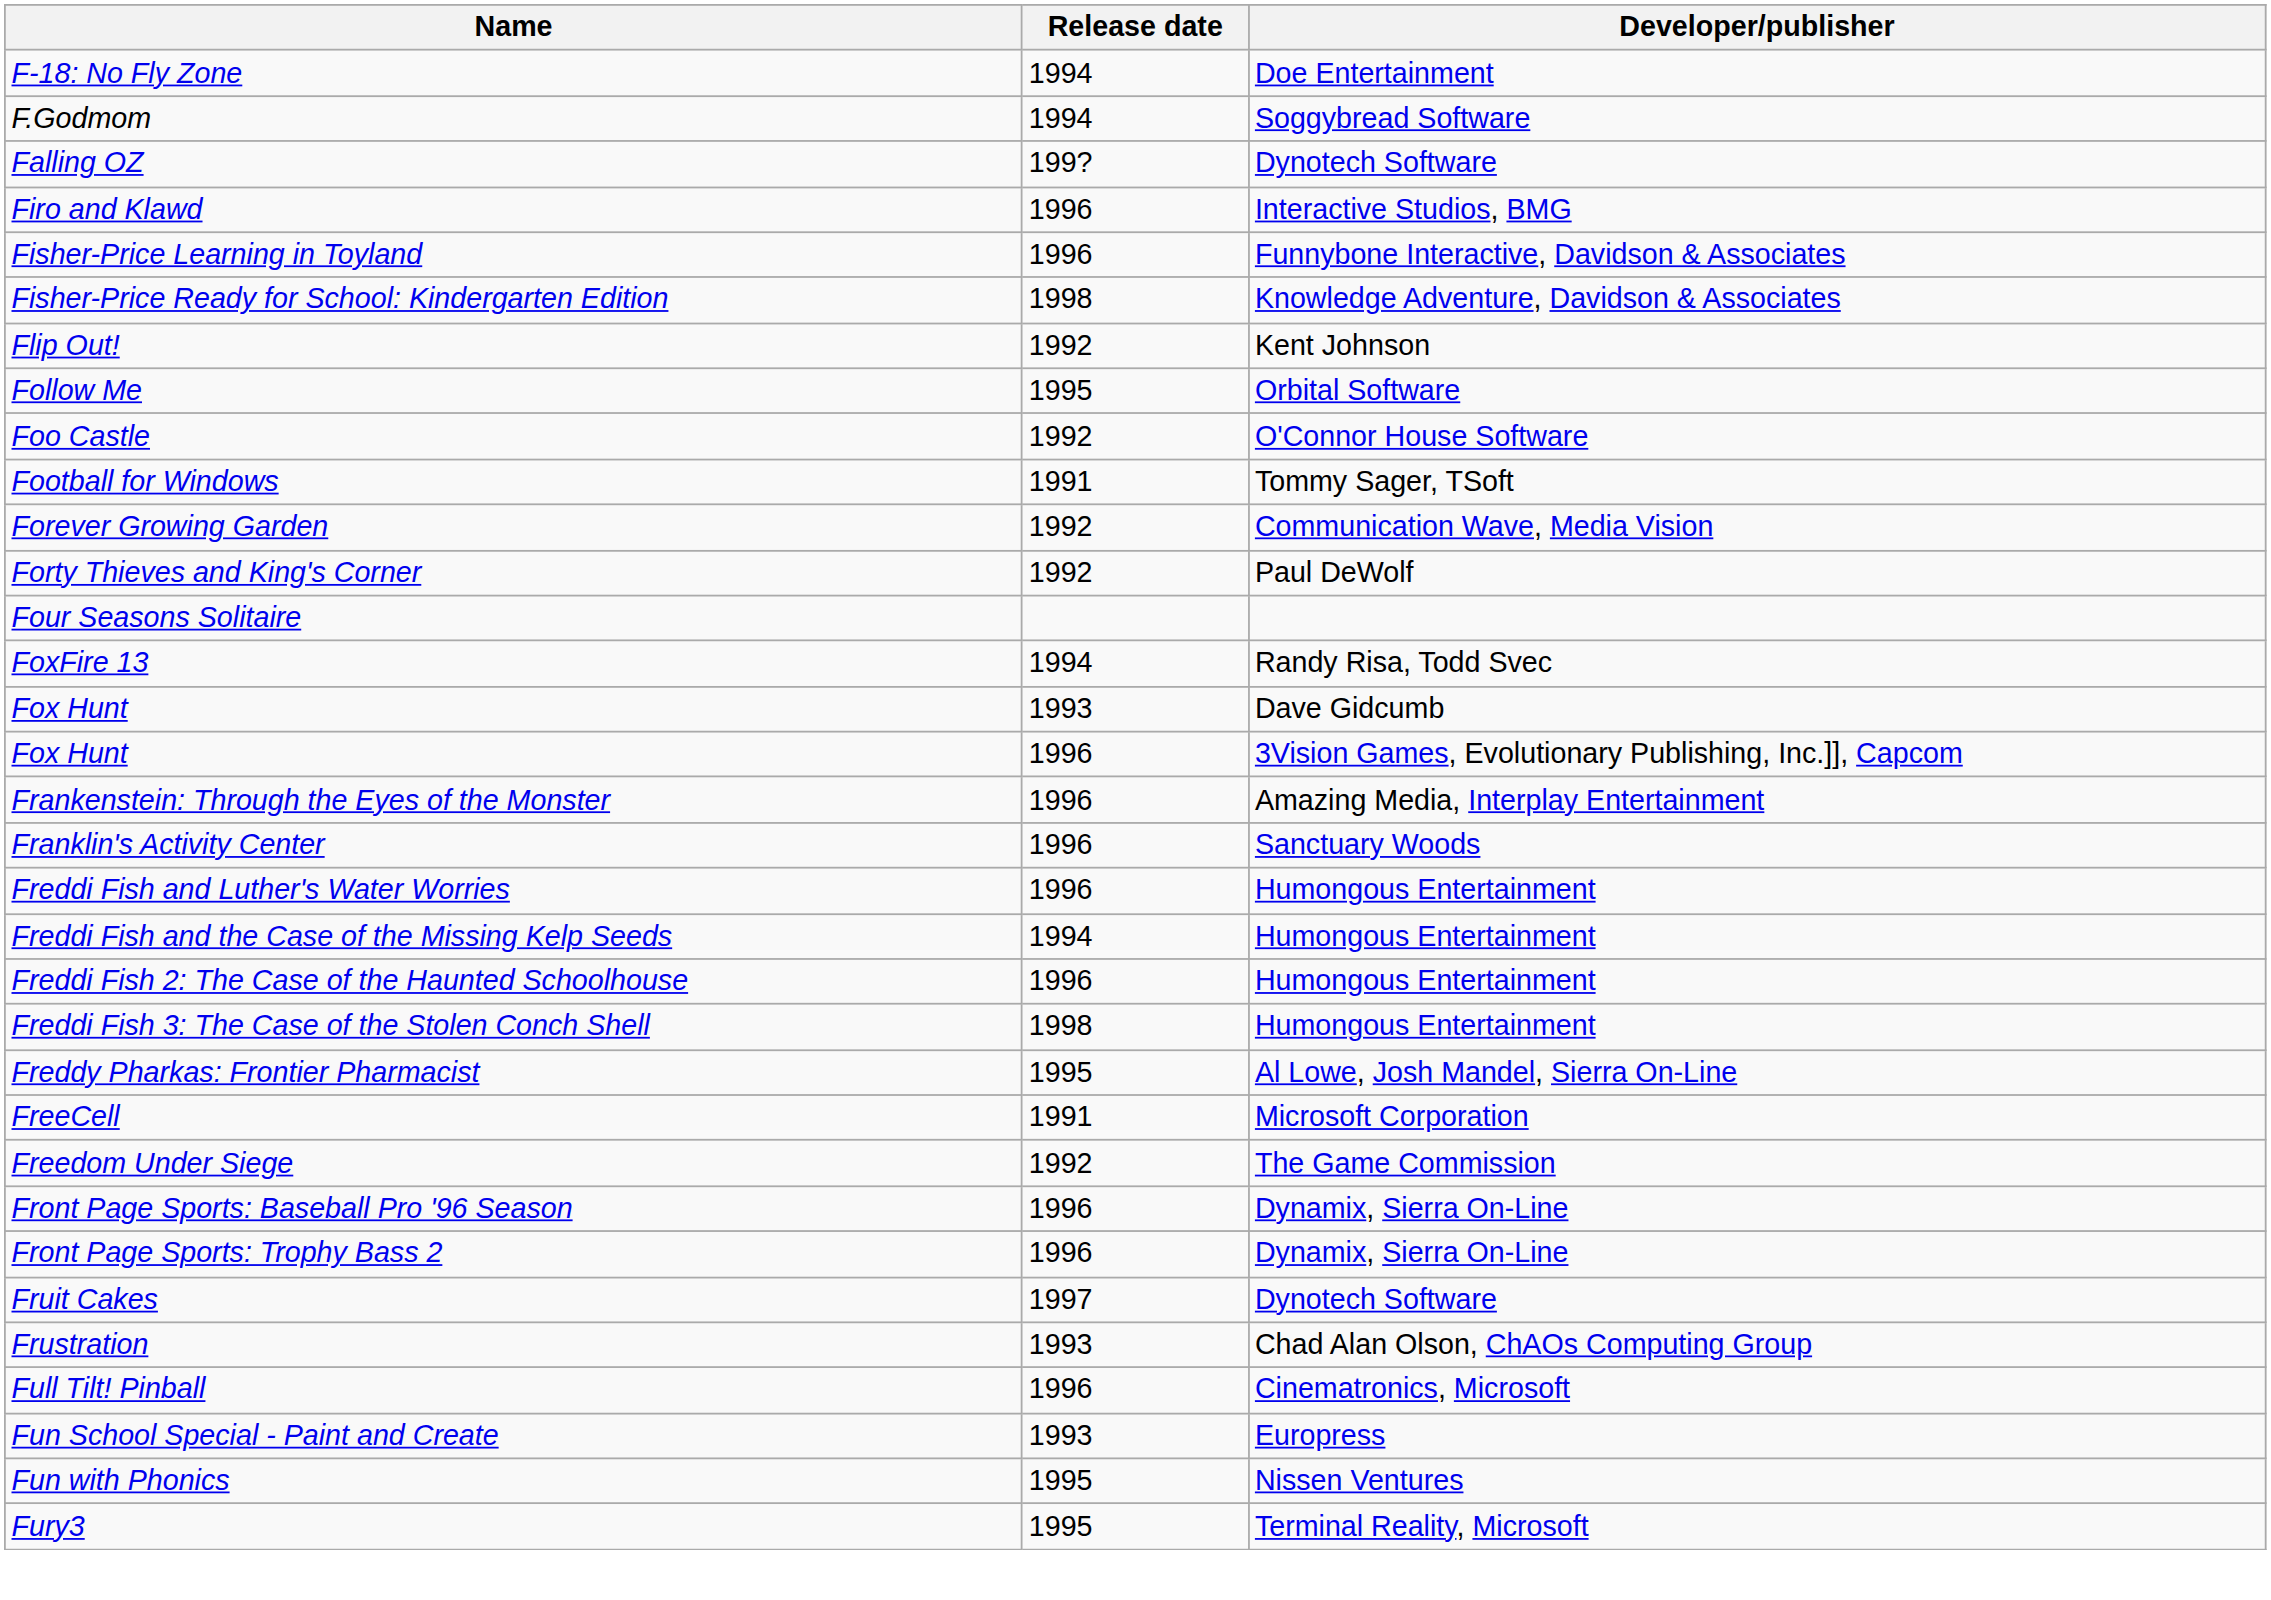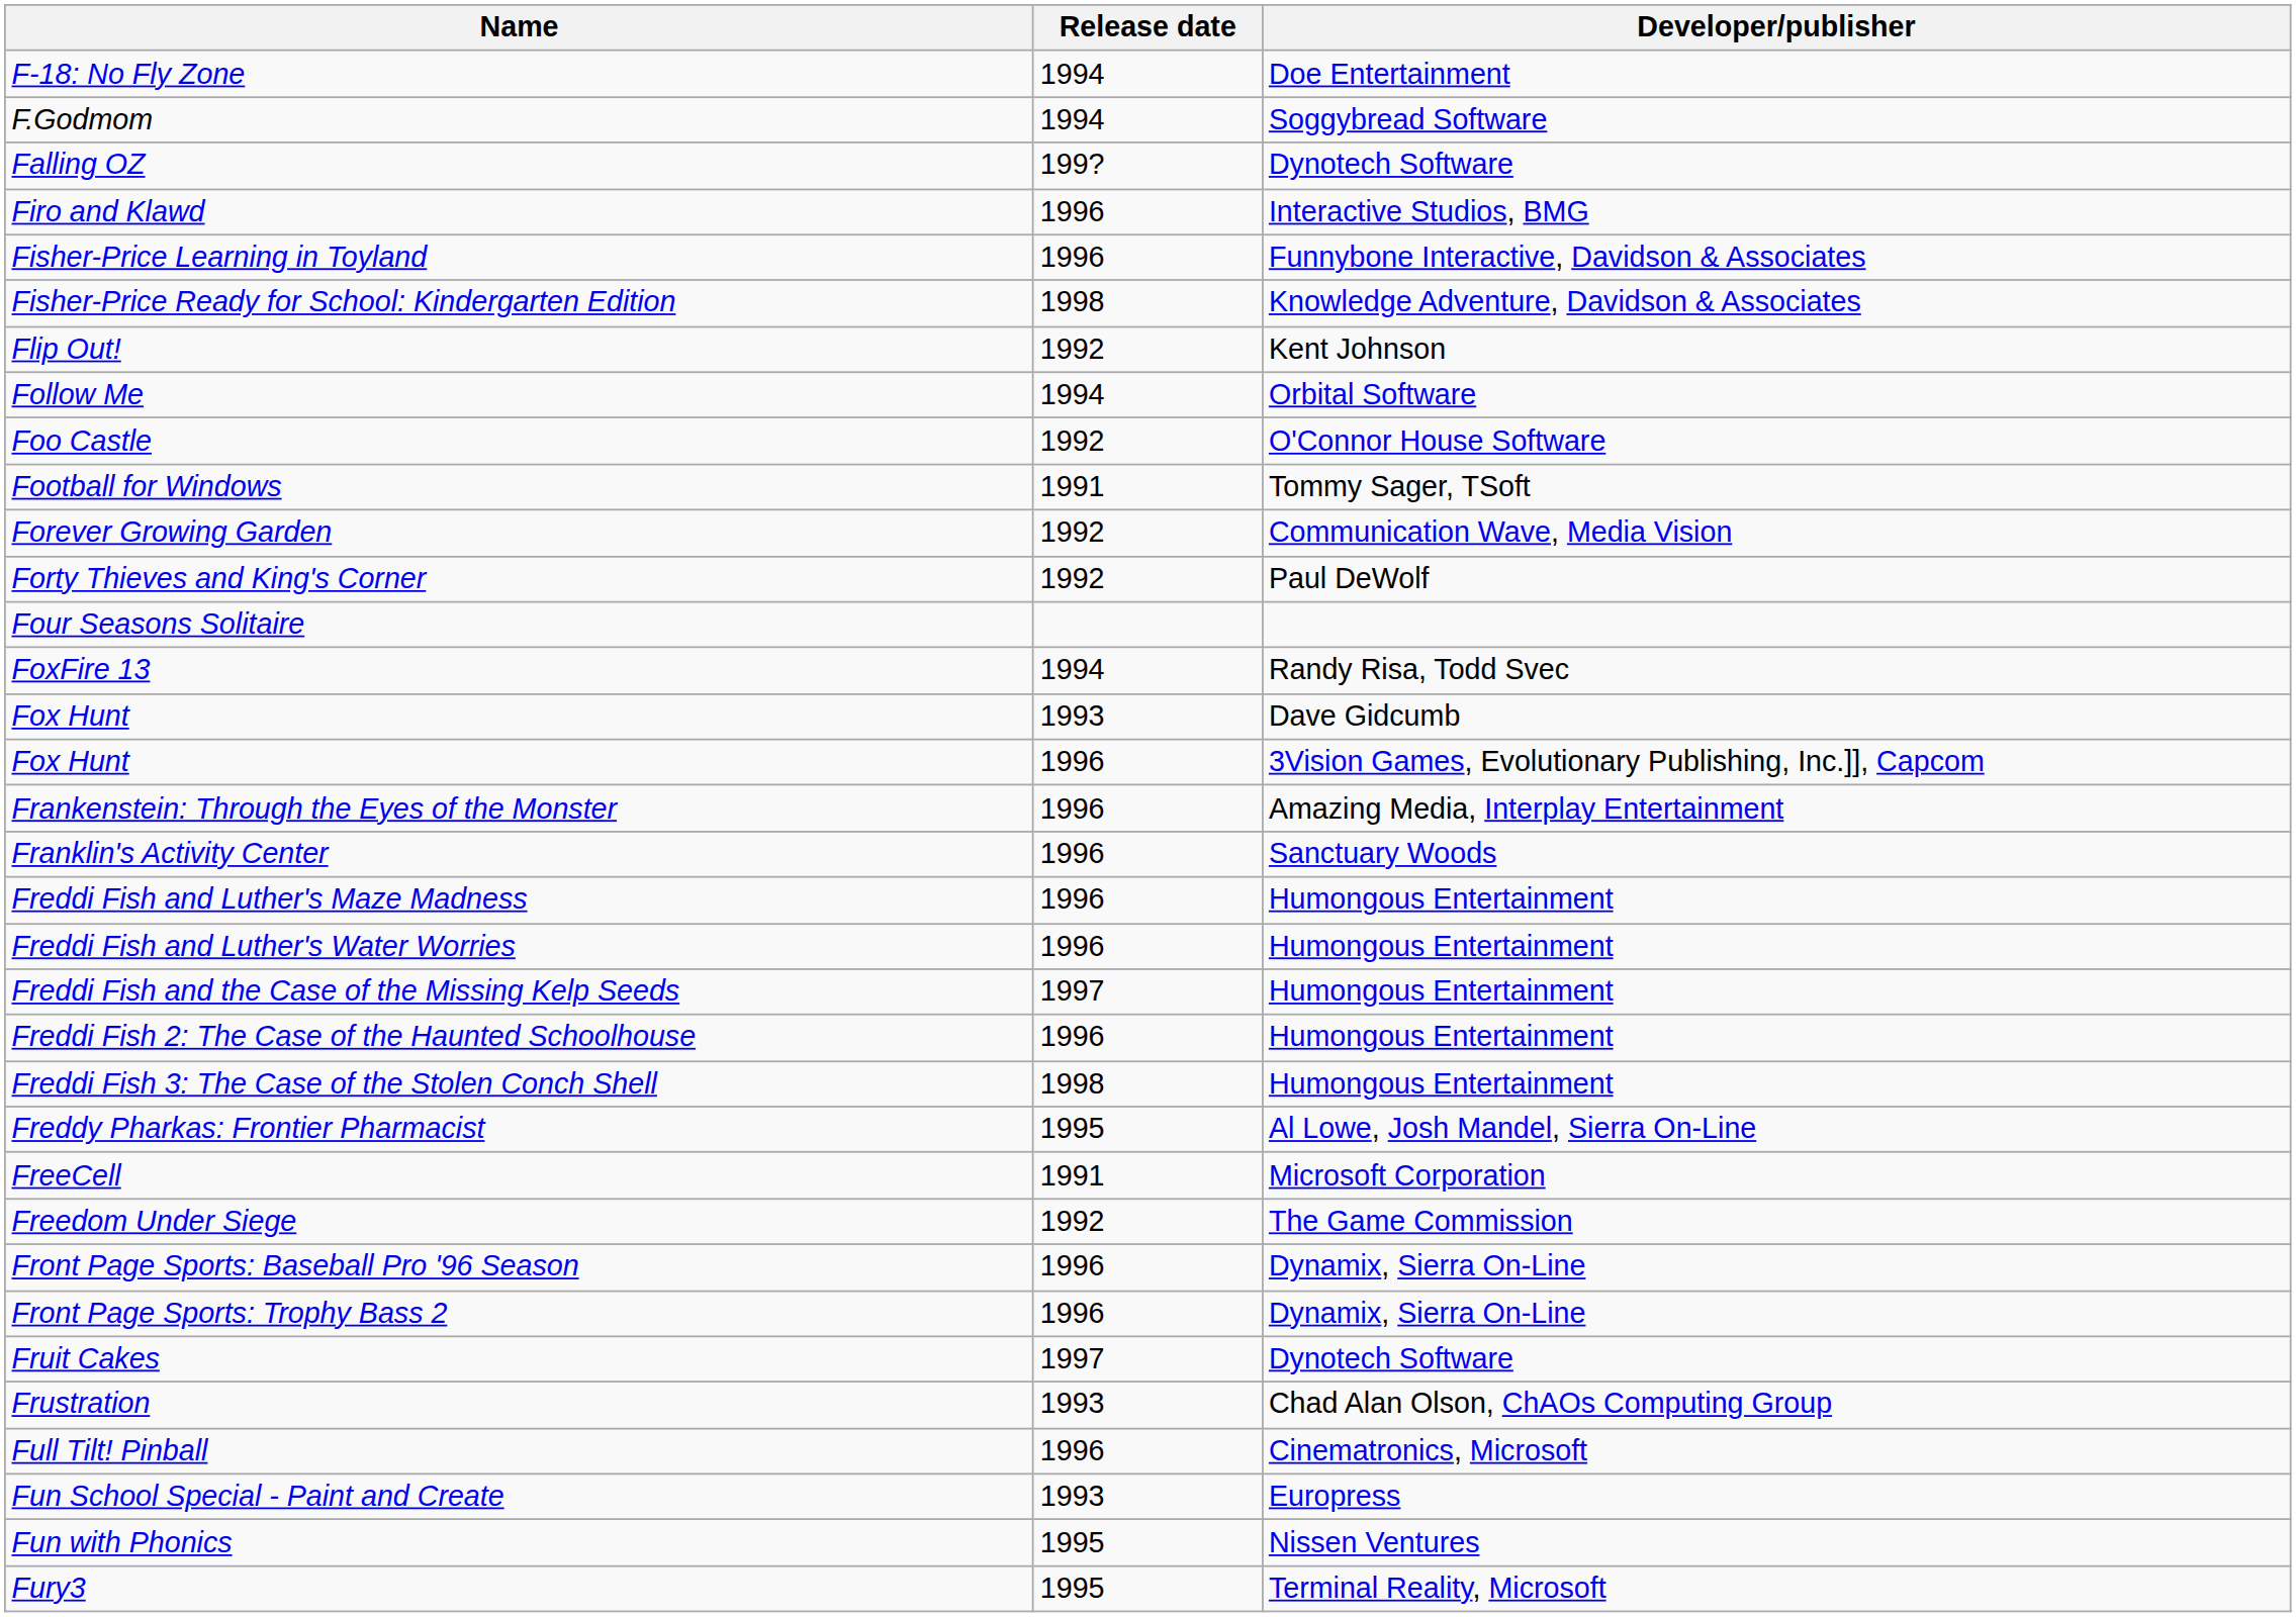Follow Me | Release date: 1995 -> 1994
+ row: Freddi Fish and Luther's Maze Madness | 1996 | Humongous Entertainment
Freddi Fish and the Case of the Missing Kelp Seeds | Release date: 1994 -> 1997
